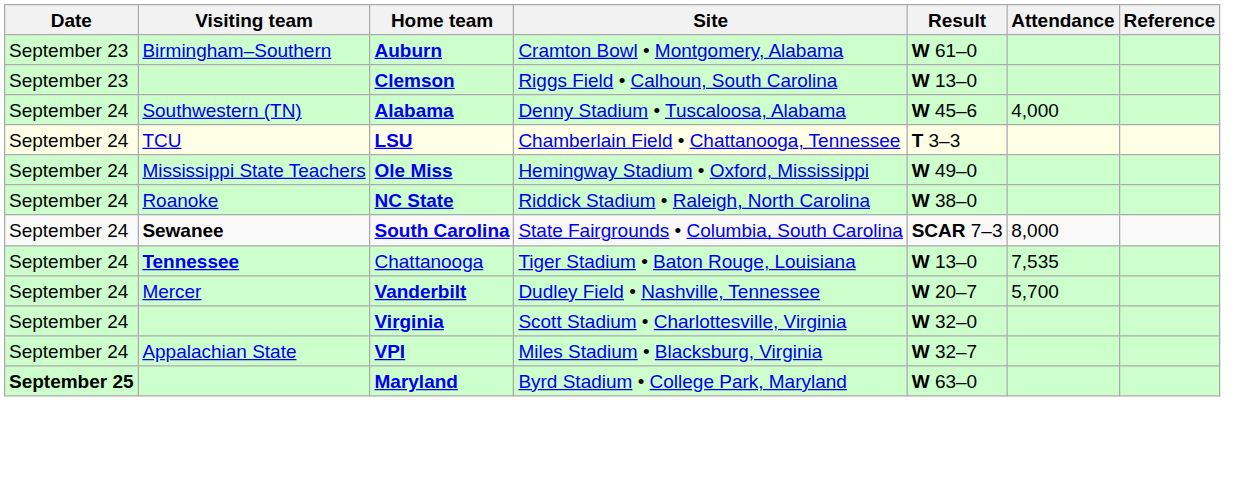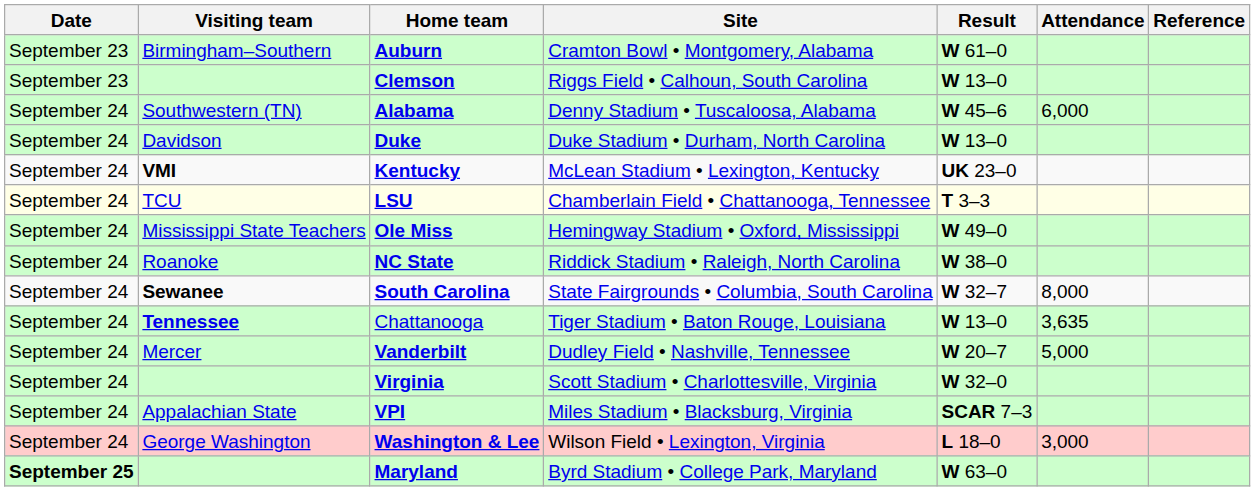Alabama | Attendance: 4,000 -> 6,000
+ row: September 24 | Davidson | Duke | Duke Stadium • Durham, North Carolina | W 13–0
+ row: September 24 | VMI | Kentucky | McLean Stadium • Lexington, Kentucky | UK 23–0
South Carolina | Result: SCAR 7–3 -> W 32–7
Chattanooga | Attendance: 7,535 -> 3,635
Vanderbilt | Attendance: 5,700 -> 5,000
VPI | Result: W 32–7 -> SCAR 7–3
+ row: September 24 | George Washington | Washington & Lee | Wilson Field • Lexington, Virginia | L 18–0 | 3,000
